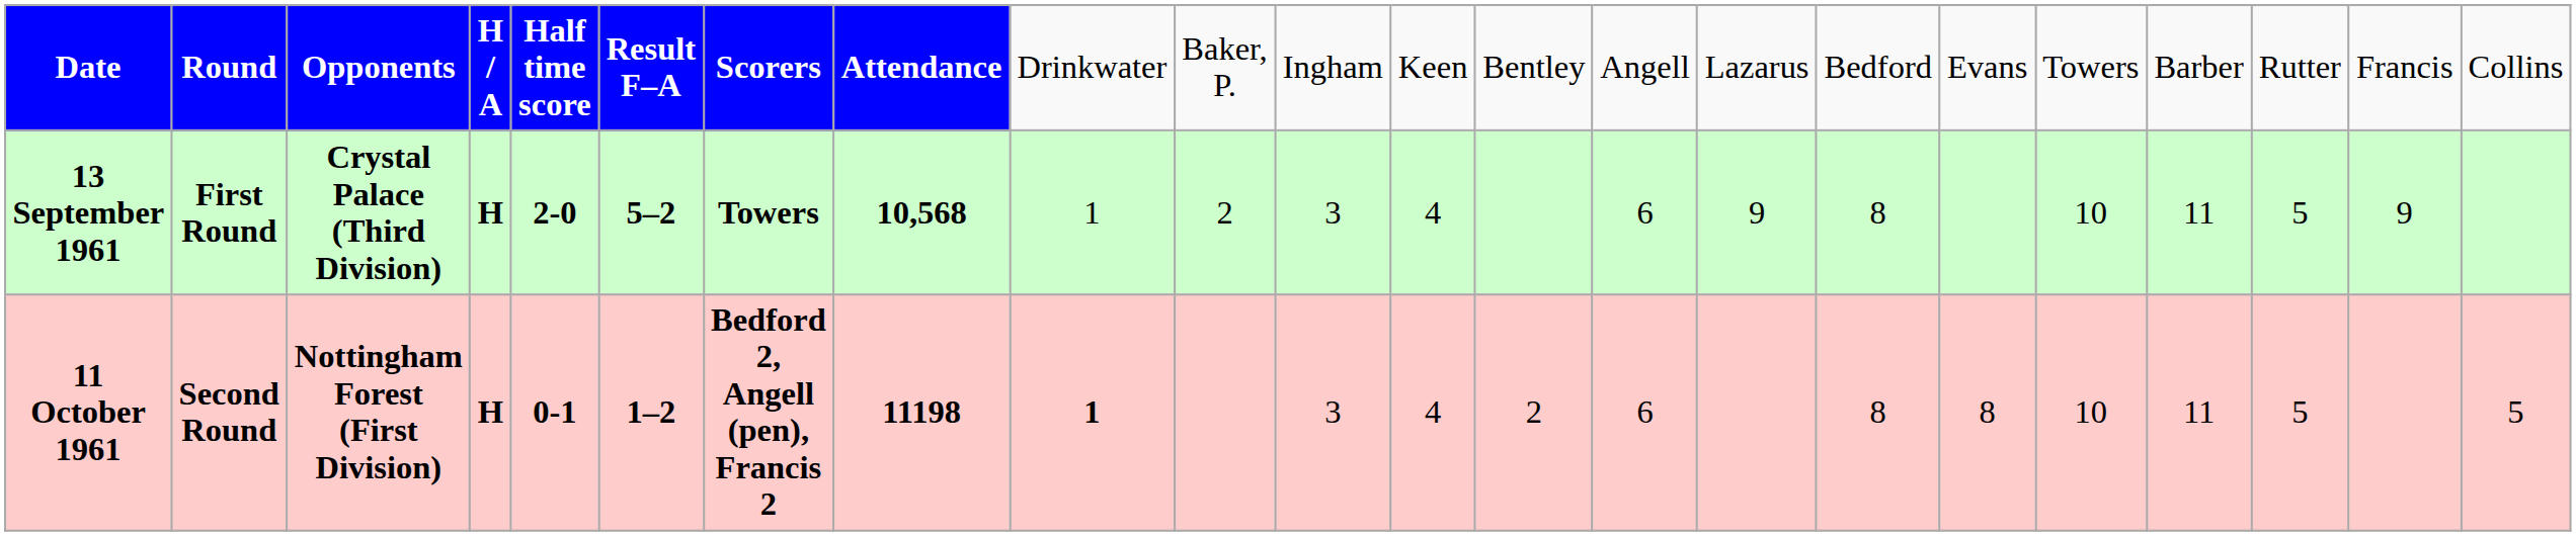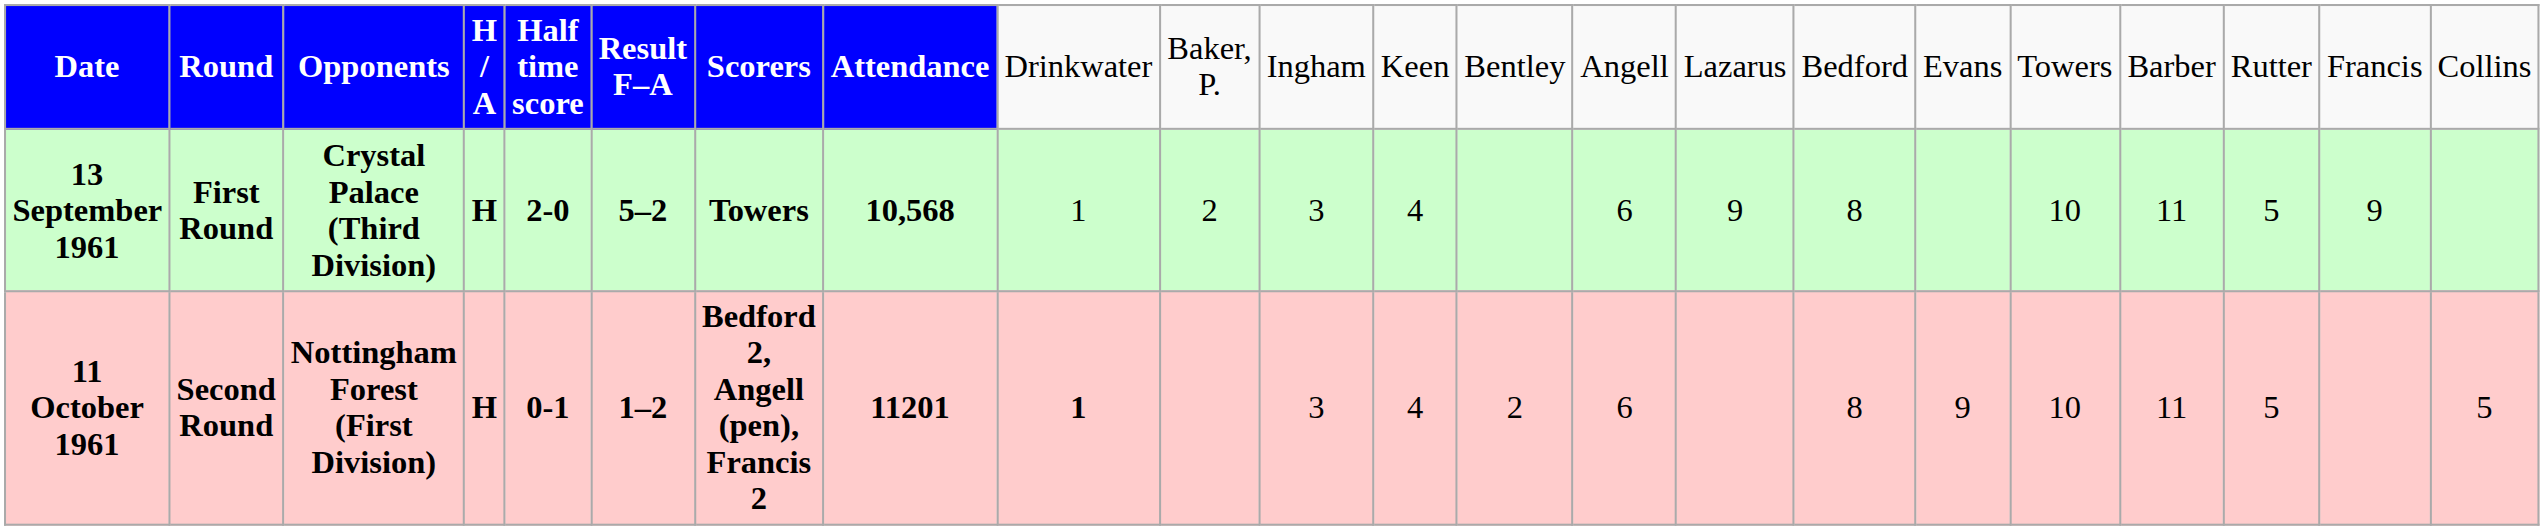11 October 1961 | column 8: 11198 -> 11201
11 October 1961 | column 17: 8 -> 9
